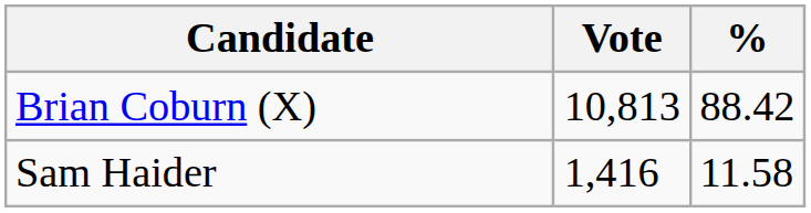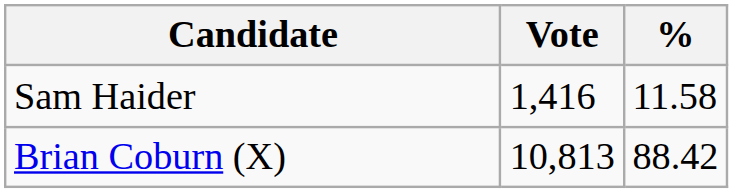rows swapped: Brian Coburn (X) <-> Sam Haider
